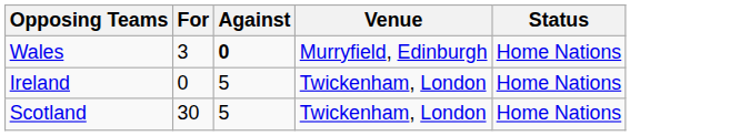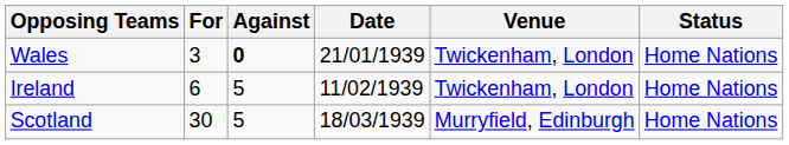+ column: Date | 21/01/1939 | 11/02/1939 | 18/03/1939
Wales | Venue: Murryfield, Edinburgh -> Twickenham, London
Ireland | For: 0 -> 6
Scotland | Venue: Twickenham, London -> Murryfield, Edinburgh
